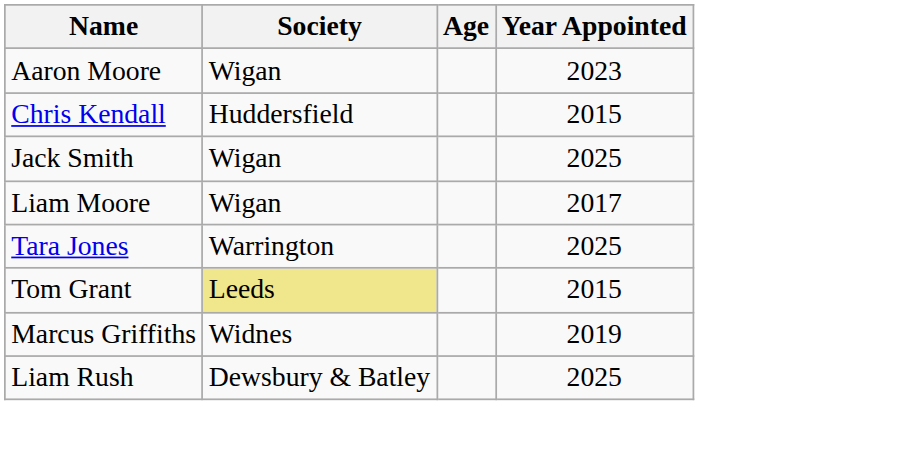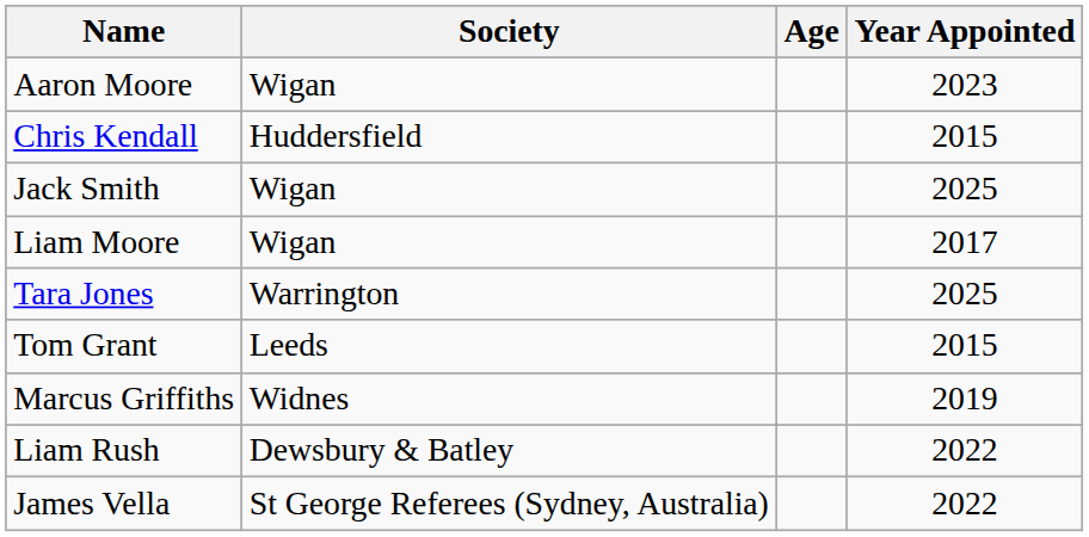Tom Grant | Society: khaki background -> no background
Liam Rush | Year Appointed: 2025 -> 2022
+ row: James Vella | St George Referees (Sydney, Australia) | 2022
